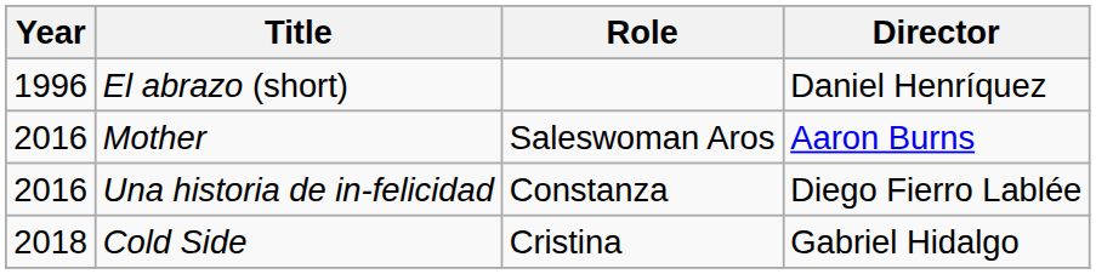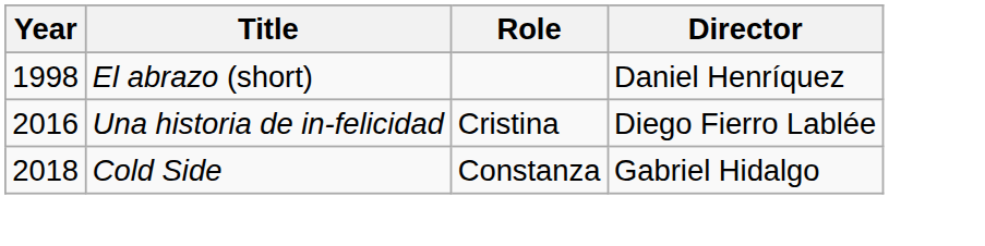El abrazo (short) | Year: 1996 -> 1998
- row: 2016 | Mother | Saleswoman Aros | Aaron Burns
Una historia de in-felicidad | Role: Constanza -> Cristina
Cold Side | Role: Cristina -> Constanza
